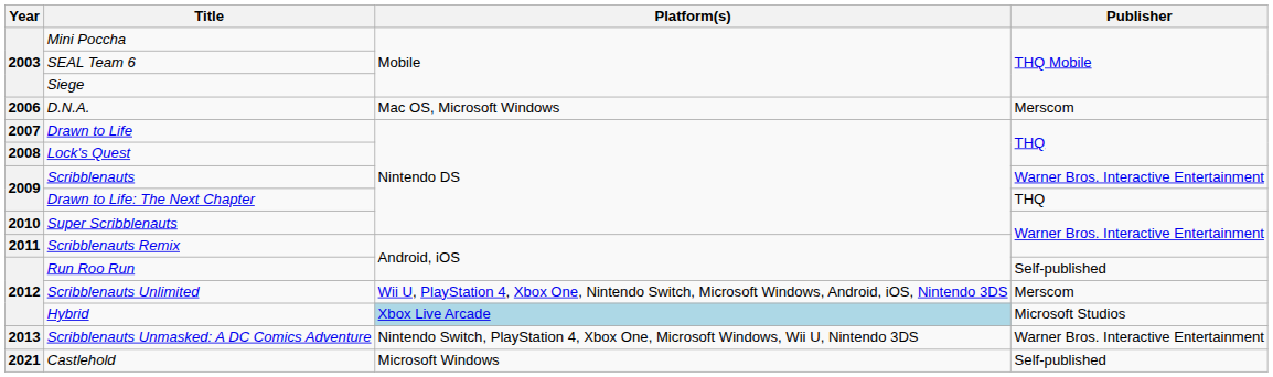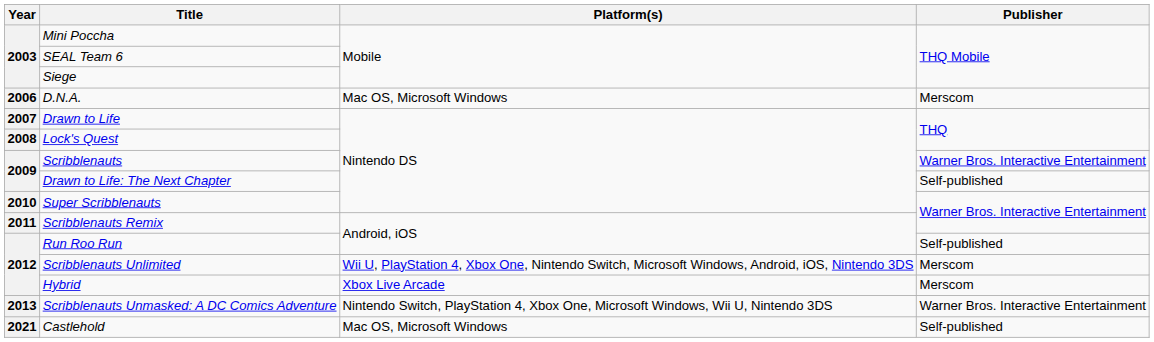Drawn to Life: The Next Chapter | Publisher: THQ -> Self-published
Hybrid | Platform(s): lightblue background -> no background
Hybrid | Publisher: Microsoft Studios -> Merscom
Castlehold | Platform(s): Microsoft Windows -> Mac OS, Microsoft Windows
